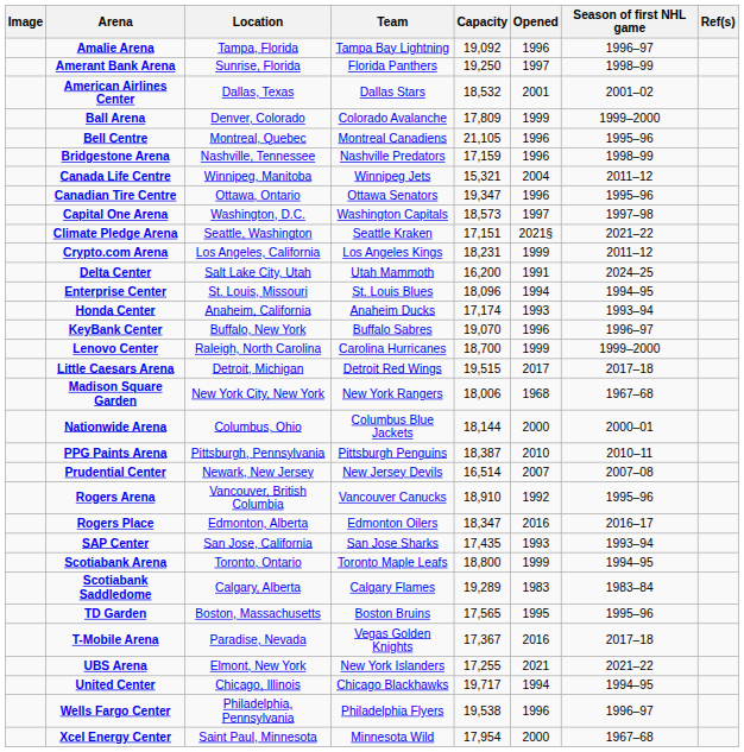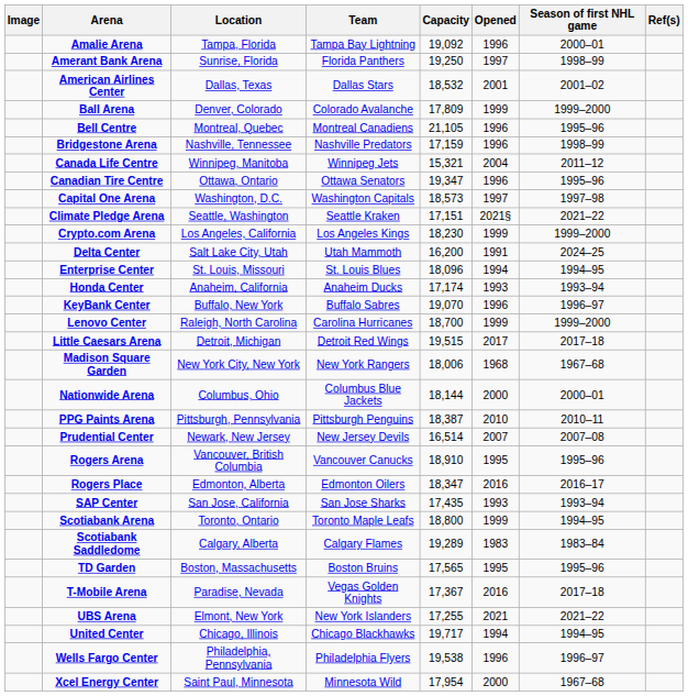Amalie Arena | Season of first NHL game: 1996–97 -> 2000–01
Crypto.com Arena | Capacity: 18,231 -> 18,230
Crypto.com Arena | Season of first NHL game: 2011–12 -> 1999–2000
Rogers Arena | Opened: 1992 -> 1995
